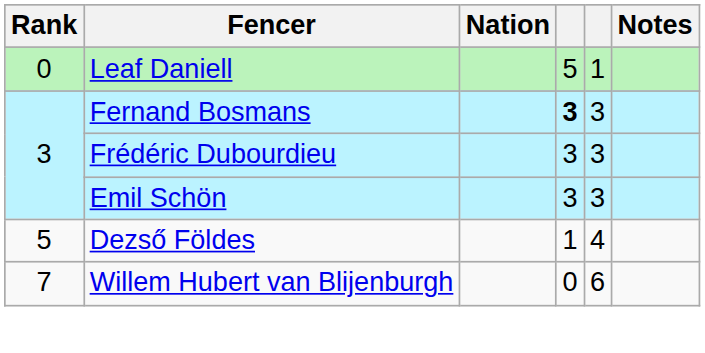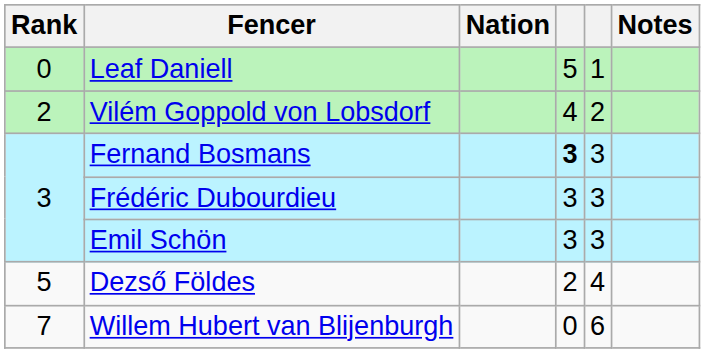+ row: 2 | Vilém Goppold von Lobsdorf | 4 | 2
Dezső Földes | column 4: 1 -> 2
